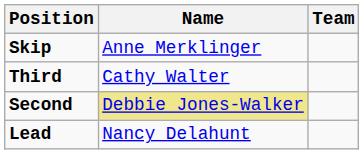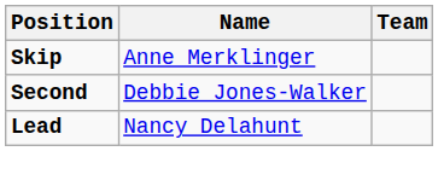- row: Third | Cathy Walter
Second | Name: khaki background -> no background
